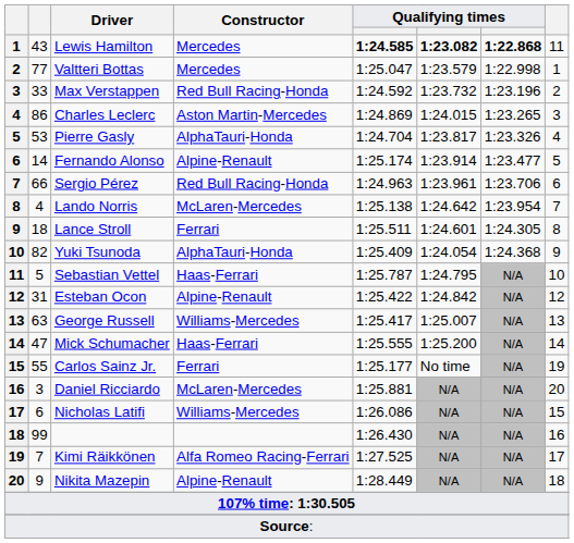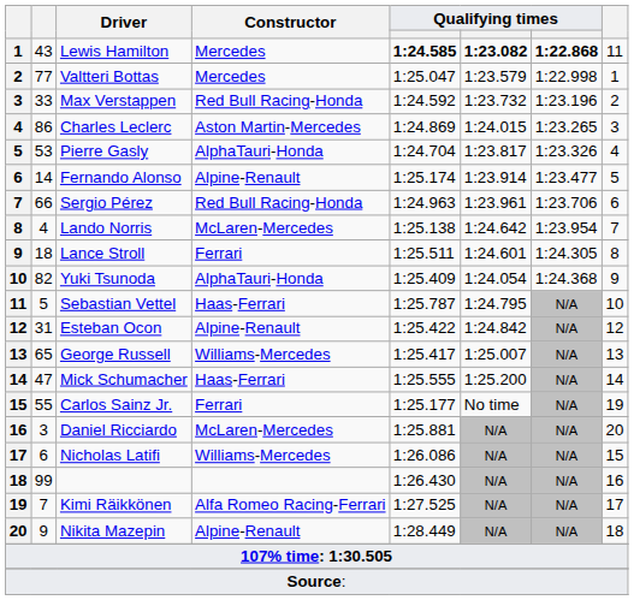George Russell | column 2: 63 -> 65
